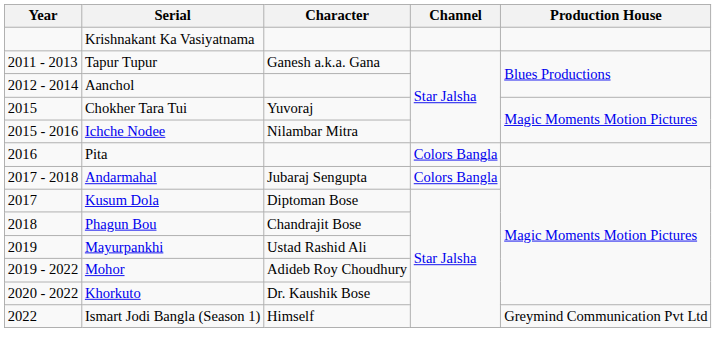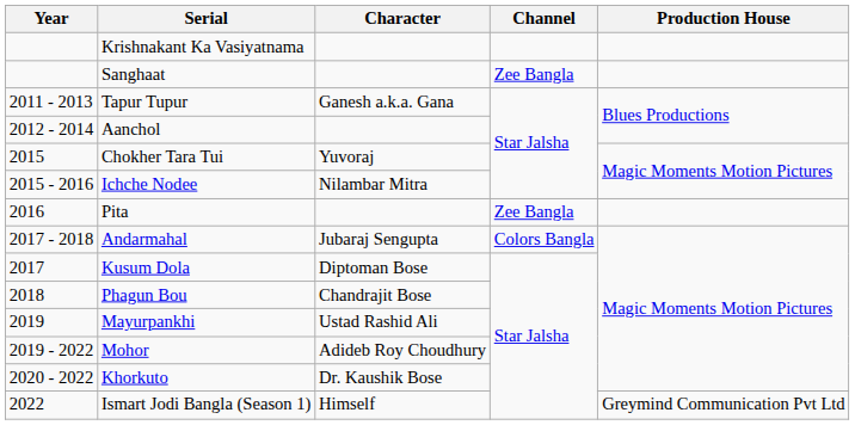+ row: Sanghaat | Zee Bangla
Pita | Channel: Colors Bangla -> Zee Bangla
